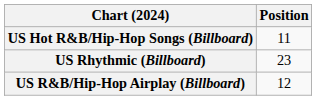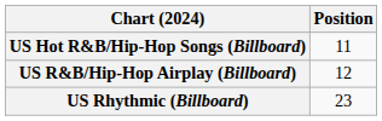rows swapped: US R&B/Hip-Hop Airplay (Billboard) <-> US Rhythmic (Billboard)
